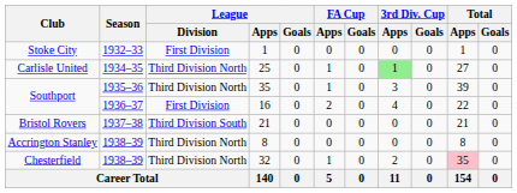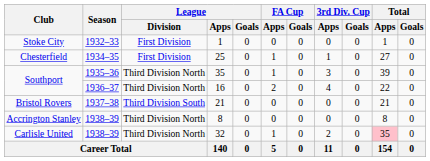25 | Club: Carlisle United -> Chesterfield
25 | League / Division: Third Division North -> First Division
25 | 3rd Div. Cup / Apps: lightgreen background -> no background
16 | League / Division: First Division -> Third Division North
32 | Club: Chesterfield -> Carlisle United
